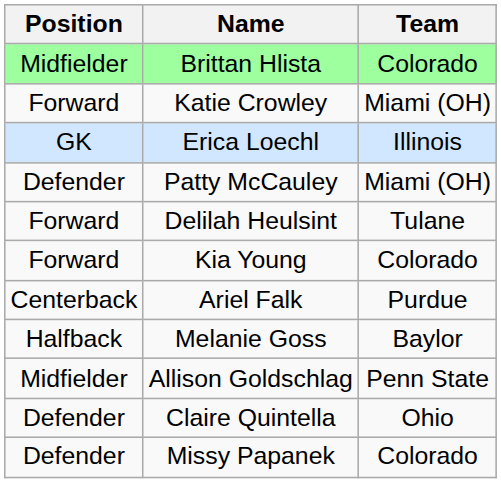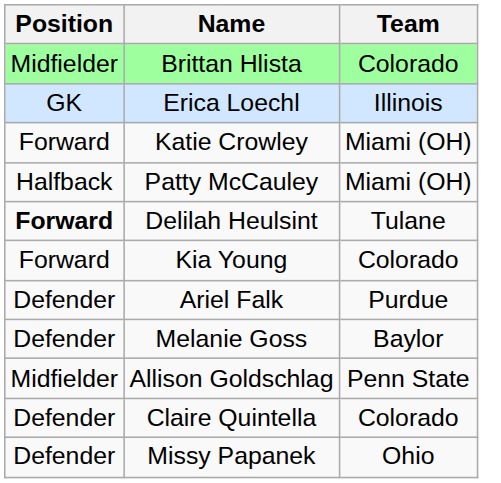rows swapped: Erica Loechl <-> Katie Crowley
Patty McCauley | Position: Defender -> Halfback
Delilah Heulsint | Position: normal -> bold
Ariel Falk | Position: Centerback -> Defender
Melanie Goss | Position: Halfback -> Defender
Claire Quintella | Team: Ohio -> Colorado
Missy Papanek | Team: Colorado -> Ohio
